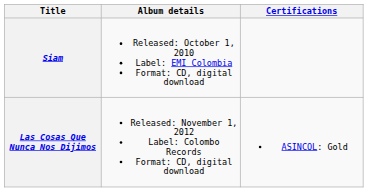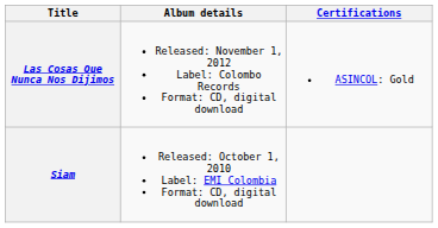rows swapped: Siam <-> Las Cosas Que Nunca Nos Dijimos
